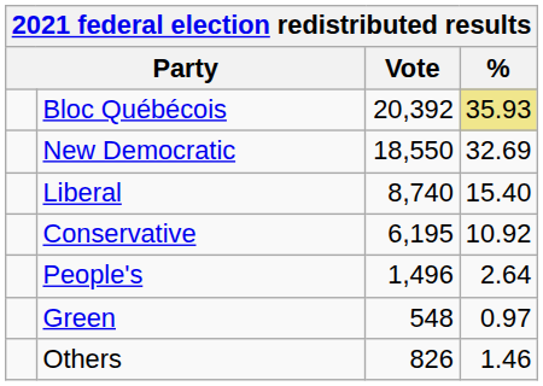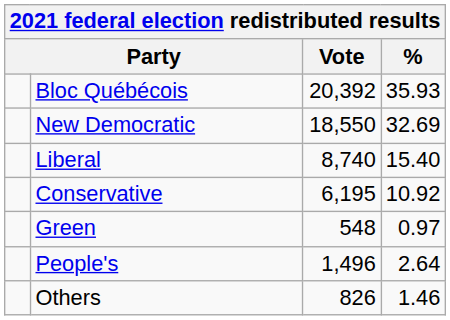Bloc Québécois | %: khaki background -> no background
rows swapped: People's <-> Green
